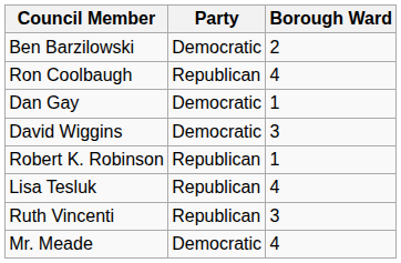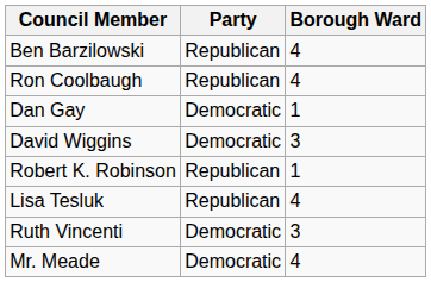Ben Barzilowski | Party: Democratic -> Republican
Ben Barzilowski | Borough Ward: 2 -> 4
Ruth Vincenti | Party: Republican -> Democratic
